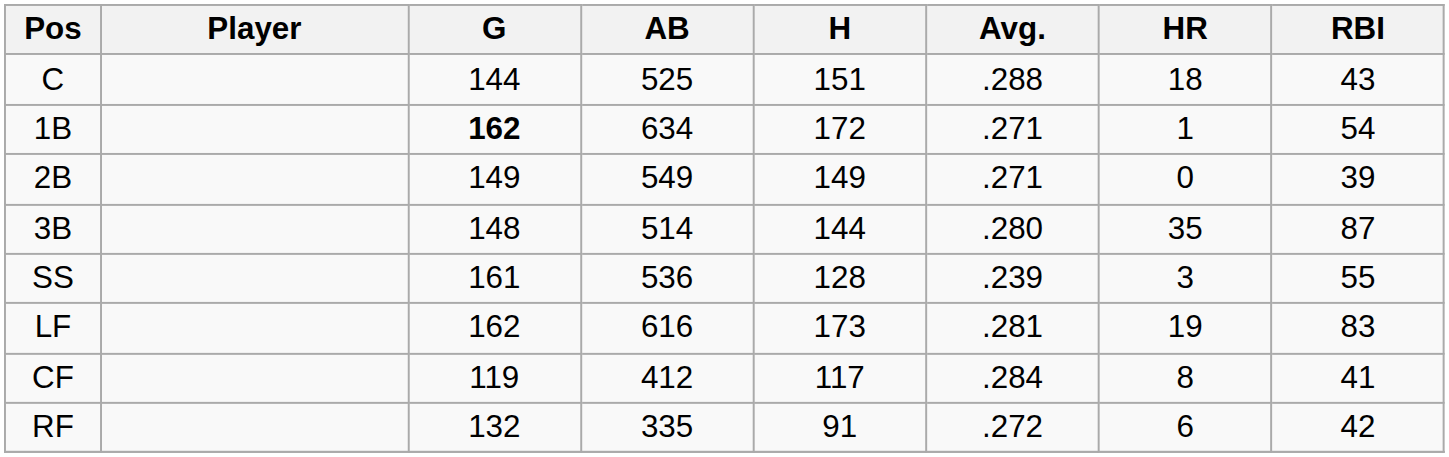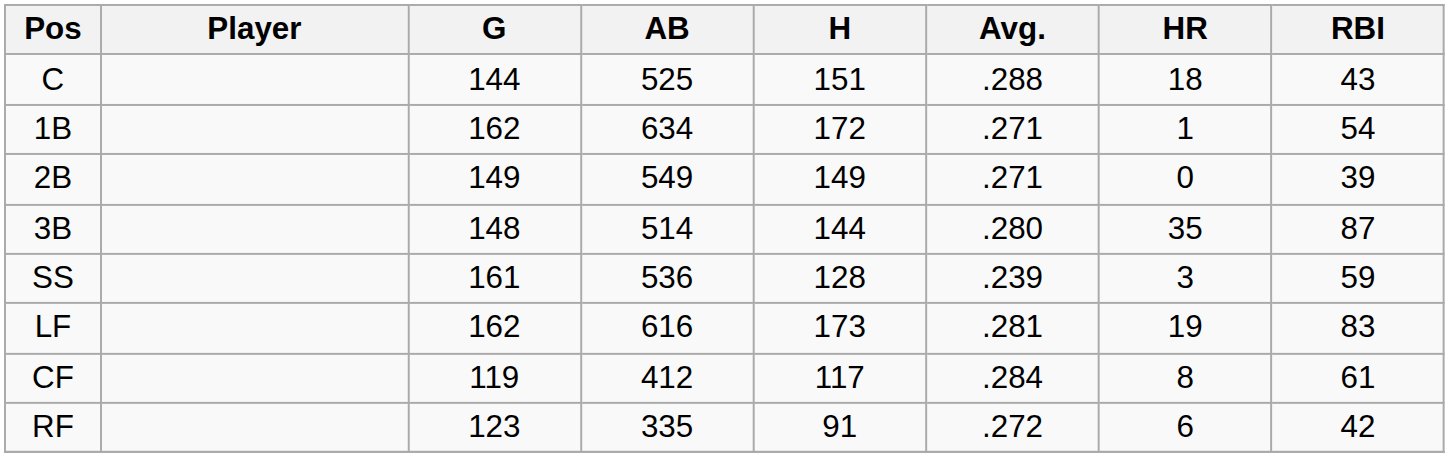1B | G: bold -> normal
SS | RBI: 55 -> 59
CF | RBI: 41 -> 61
RF | G: 132 -> 123
